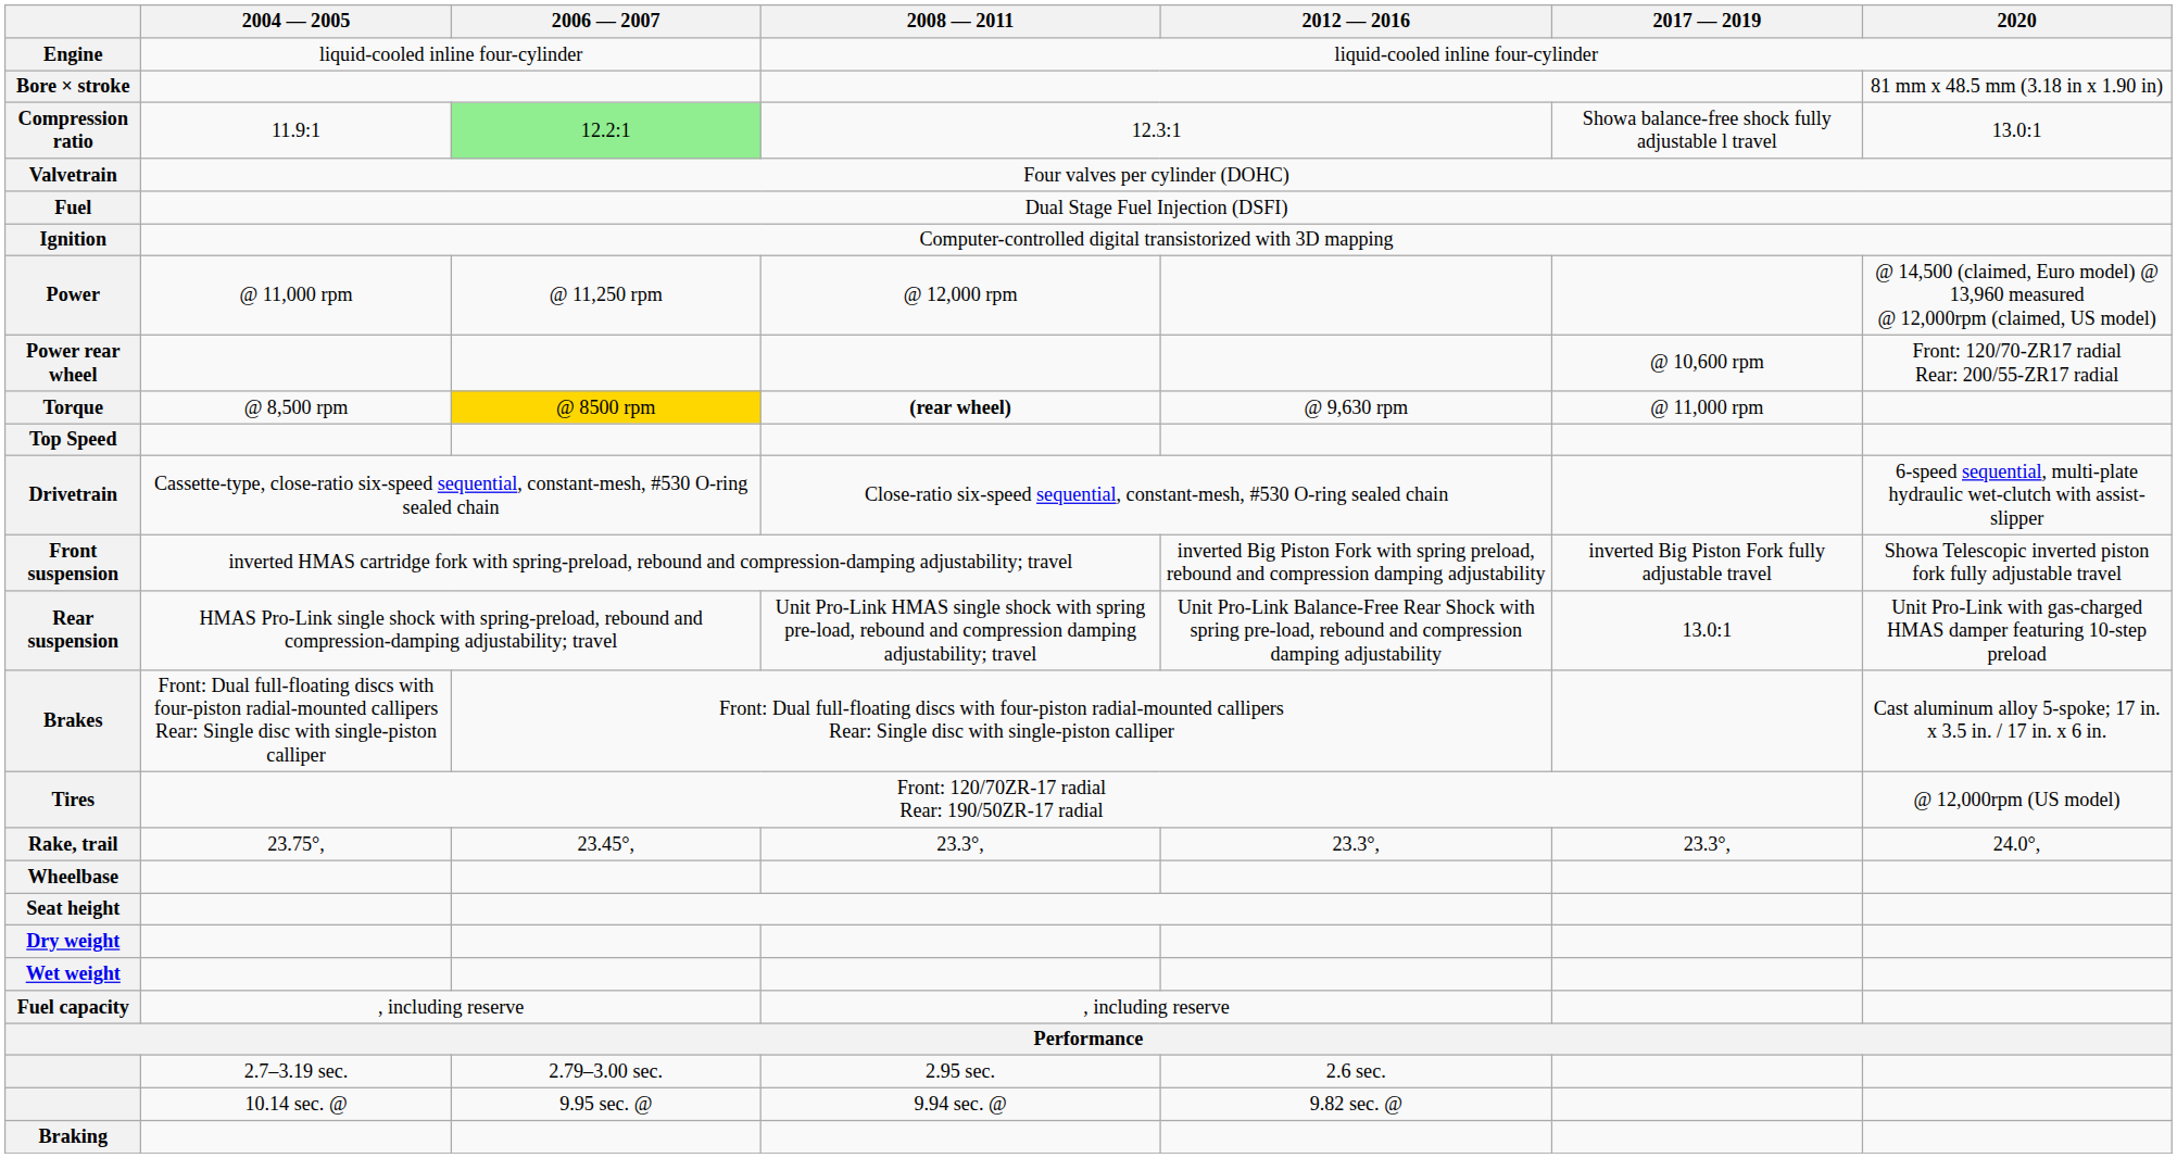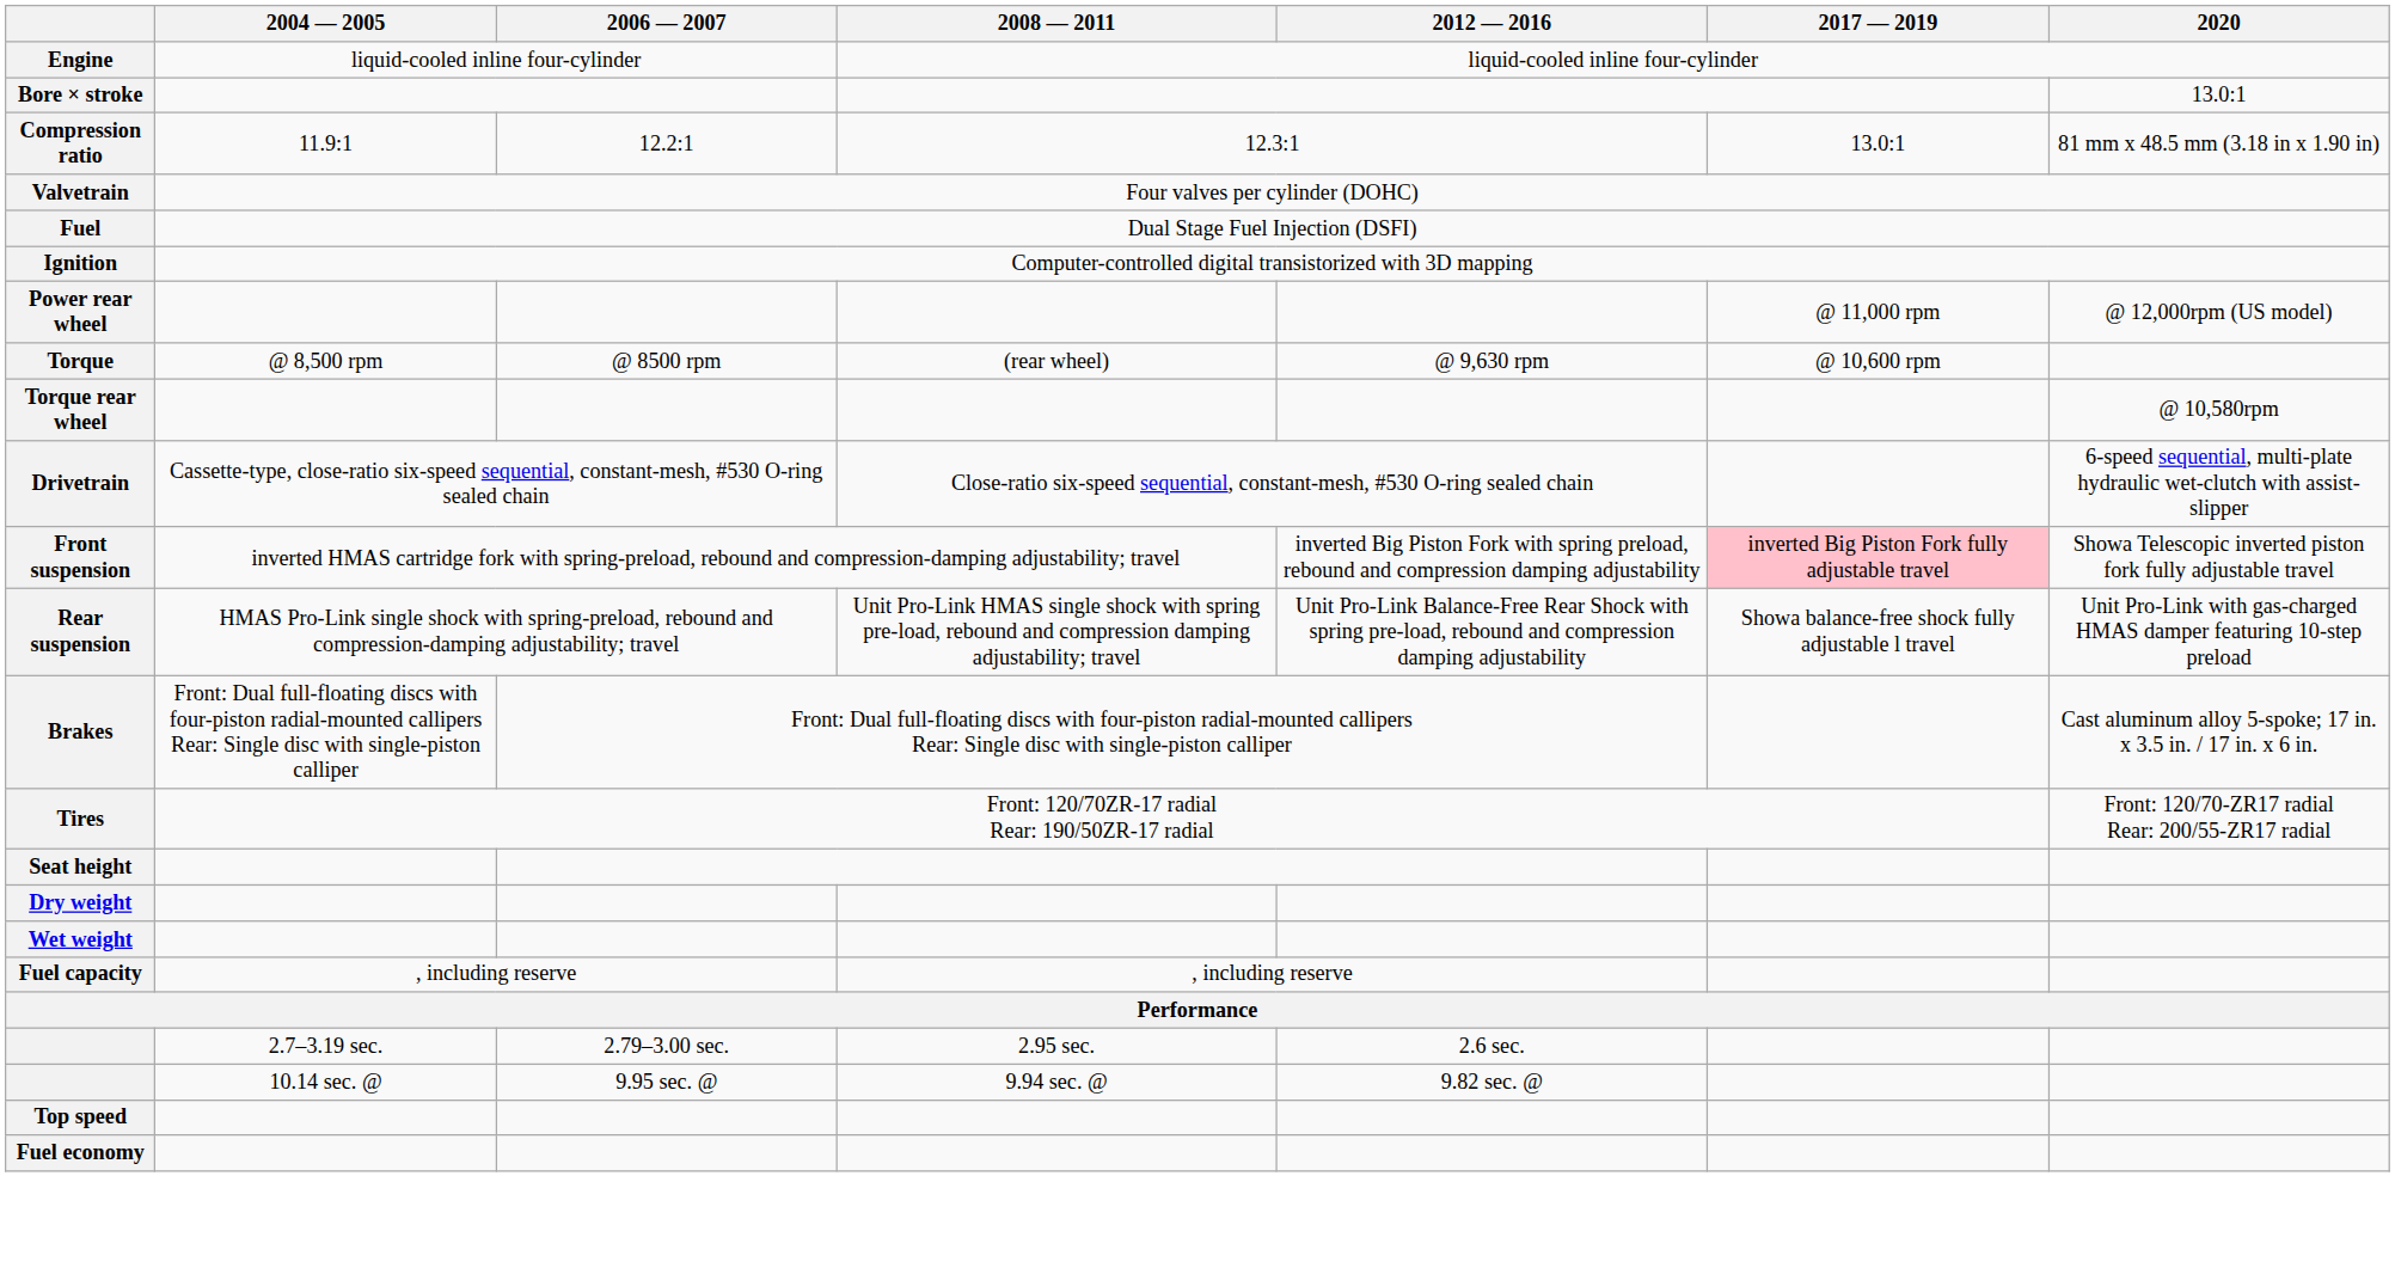Bore × stroke | 2020: 81 mm x 48.5 mm (3.18 in x 1.90 in) -> 13.0:1
Compression ratio | 2006 — 2007: lightgreen background -> no background
Compression ratio | 2017 — 2019: Showa balance-free shock fully adjustable l travel -> 13.0:1
Compression ratio | 2020: 13.0:1 -> 81 mm x 48.5 mm (3.18 in x 1.90 in)
- row: Power | @ 11,000 rpm | @ 11,250 rpm | @ 12,000 rpm | @ 14,500 (claimed, Euro model) @ 13,960 measured @ 12,000rpm (claimed, US model)
Power rear wheel | 2017 — 2019: @ 10,600 rpm -> @ 11,000 rpm
Power rear wheel | 2020: Front: 120/70-ZR17 radial Rear: 200/55-ZR17 radial -> @ 12,000rpm (US model)
Torque | 2006 — 2007: gold background -> no background
Torque | 2008 — 2011: bold -> normal
Torque | 2017 — 2019: @ 11,000 rpm -> @ 10,600 rpm
+ row: Torque rear wheel | @ 10,580rpm
- row: Top Speed
Front suspension | 2017 — 2019: no background -> pink background
Rear suspension | 2017 — 2019: 13.0:1 -> Showa balance-free shock fully adjustable l travel
Tires | 2020: @ 12,000rpm (US model) -> Front: 120/70-ZR17 radial Rear: 200/55-ZR17 radial
- row: Rake, trail | 23.75°, | 23.45°, | 23.3°, | 23.3°, | 23.3°, | 24.0°,
- row: Wheelbase
+ row: Top speed
- row: Braking
+ row: Fuel economy
